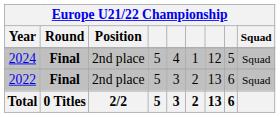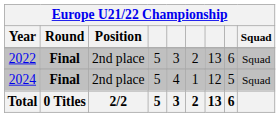rows swapped: 2022 <-> 2024
